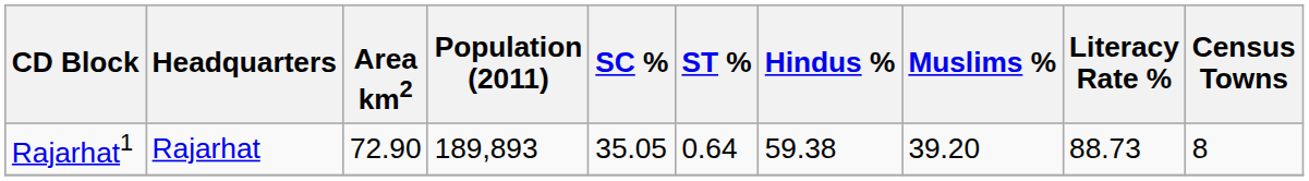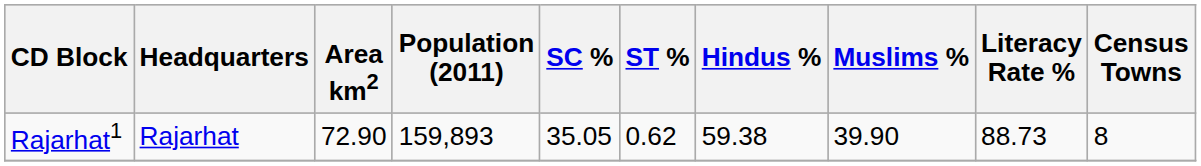Rajarhat1 | Population (2011): 189,893 -> 159,893
Rajarhat1 | ST %: 0.64 -> 0.62
Rajarhat1 | Muslims %: 39.20 -> 39.90
